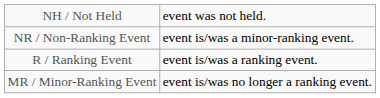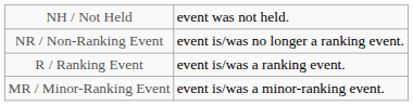NR / Non-Ranking Event | column 5: event is/was a minor-ranking event. -> event is/was no longer a ranking event.
MR / Minor-Ranking Event | column 5: event is/was no longer a ranking event. -> event is/was a minor-ranking event.
